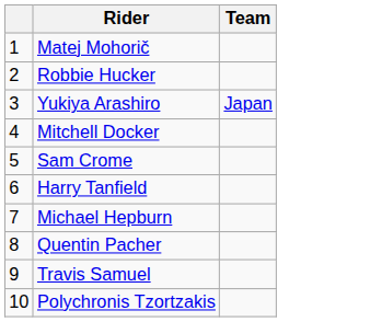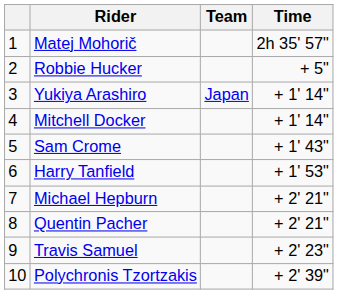+ column: Time | 2h 35' 57" | + 5" | + 1' 14" | + 1' 14" | + 1' 43" | + 1' 53" | + 2' 21" | + 2' 21" | + 2' 23" | + 2' 39"
